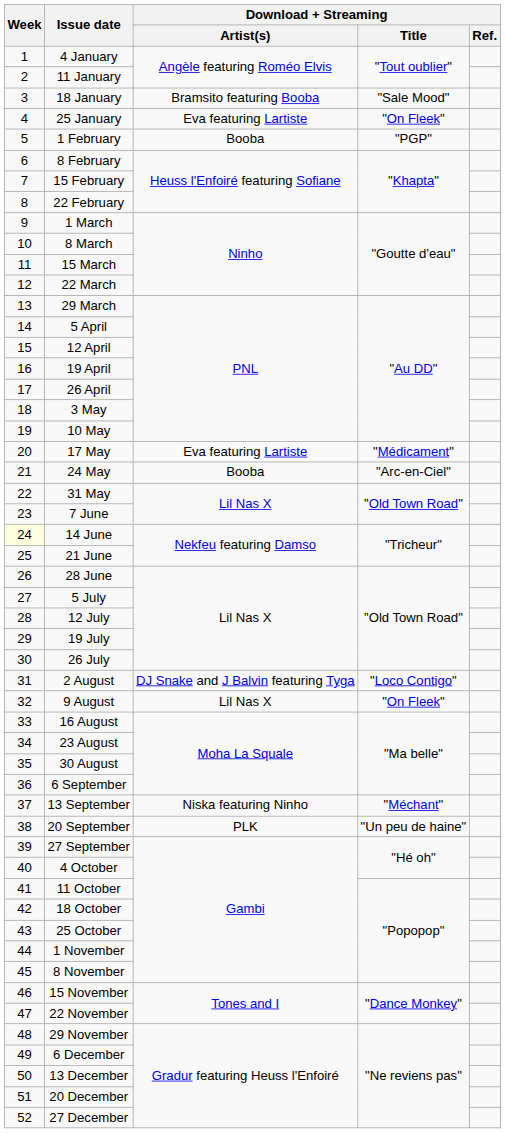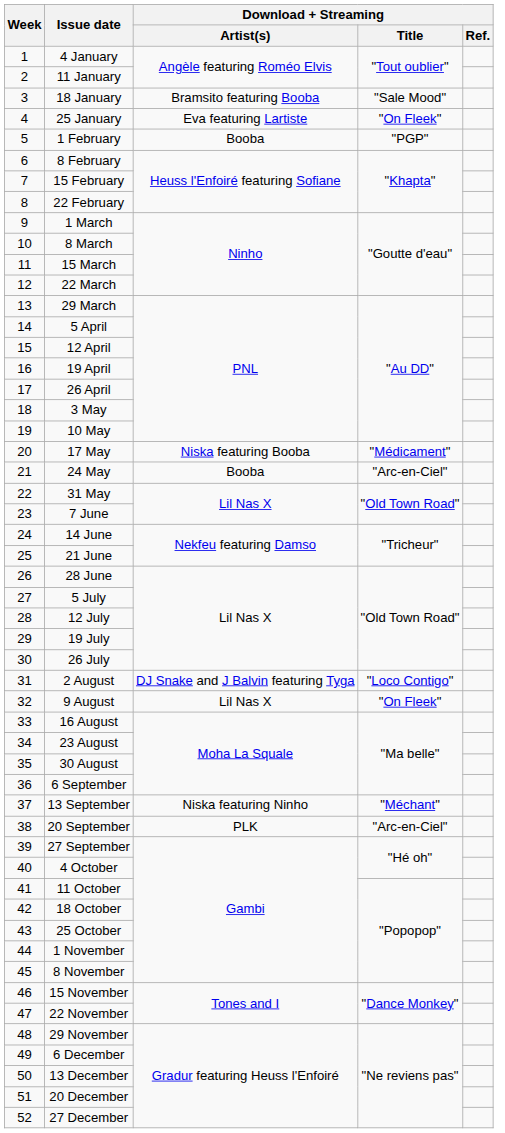17 May | Download + Streaming / Artist(s): Eva featuring Lartiste -> Niska featuring Booba
14 June | Week: lightyellow background -> no background
20 September | Download + Streaming / Title: "Un peu de haine" -> "Arc-en-Ciel"
